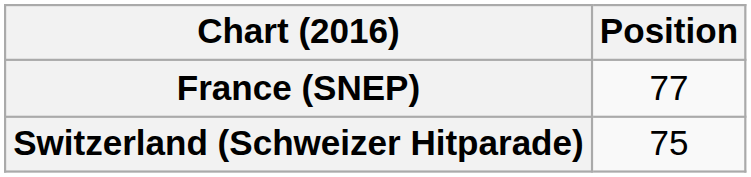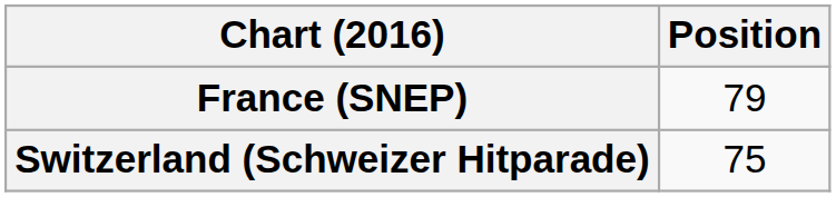France (SNEP) | Position: 77 -> 79
